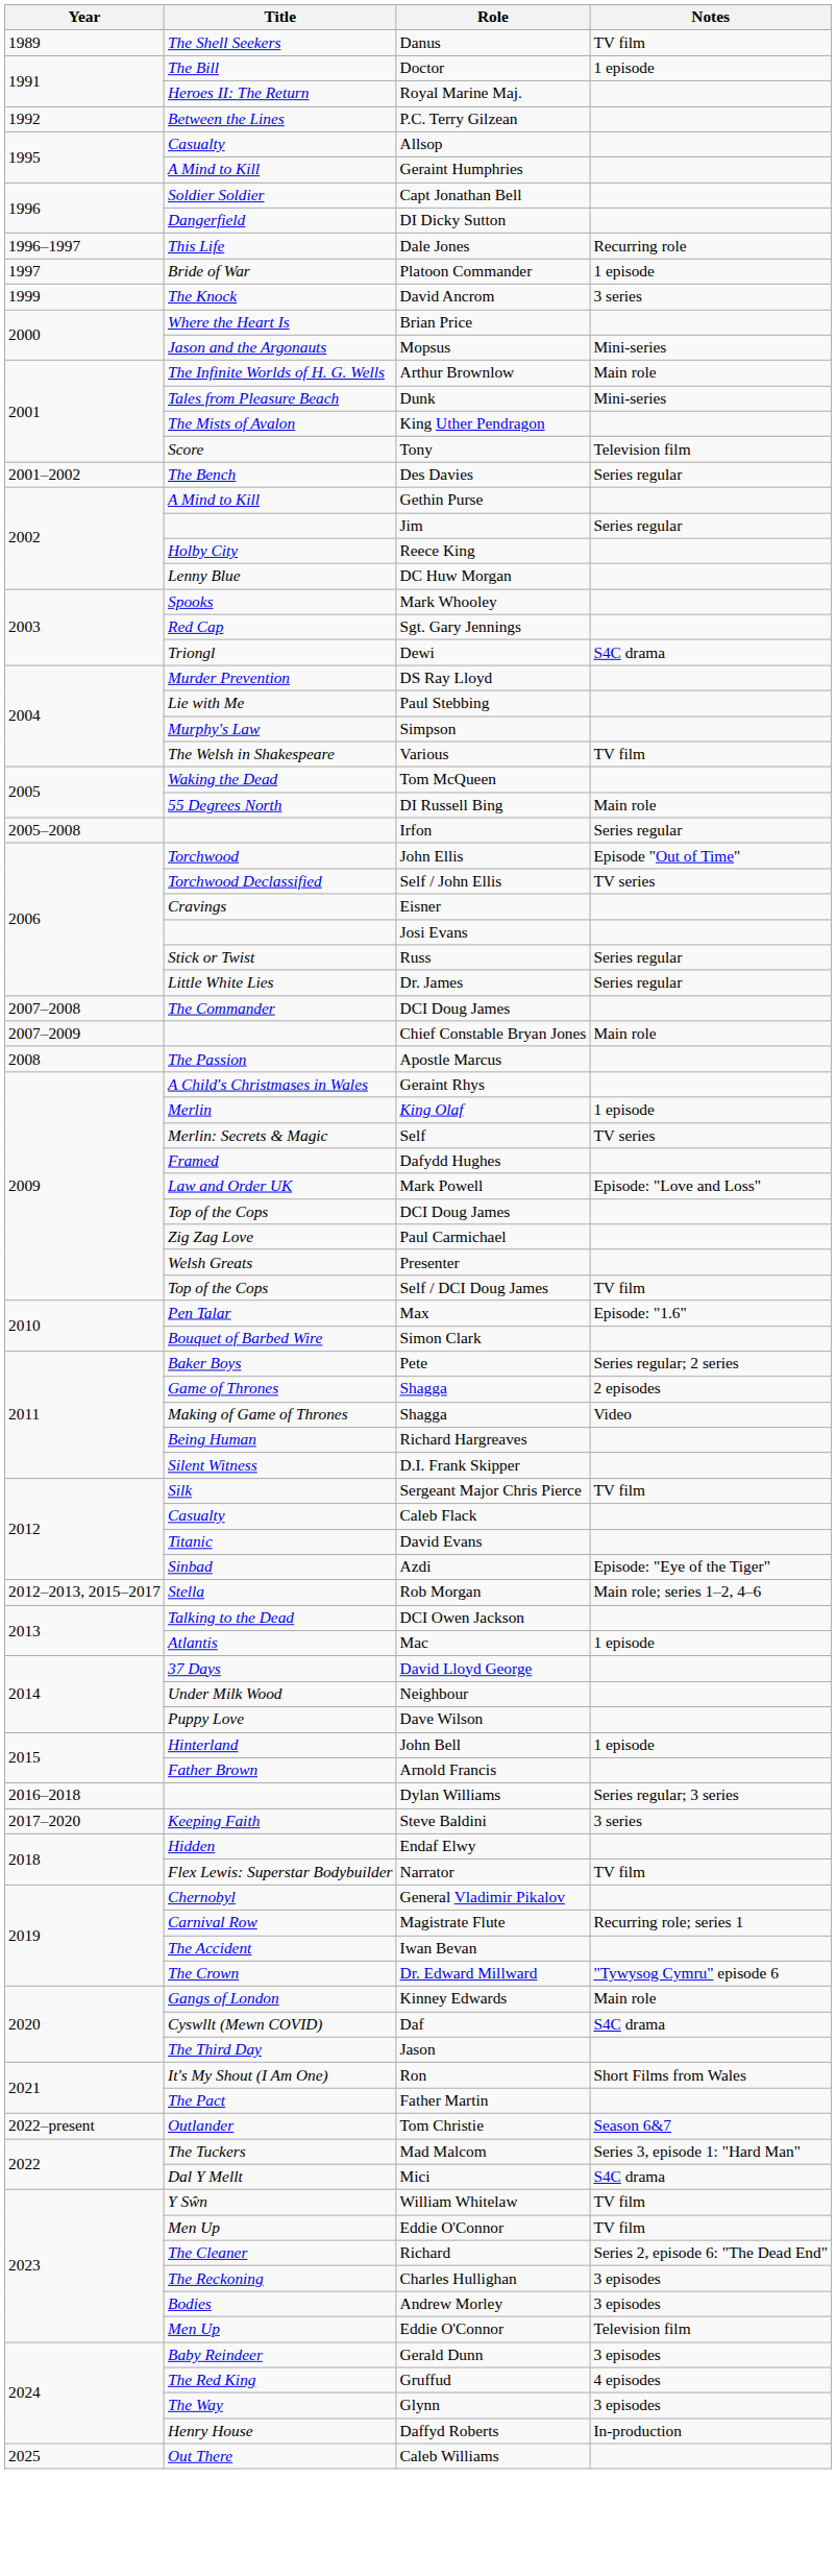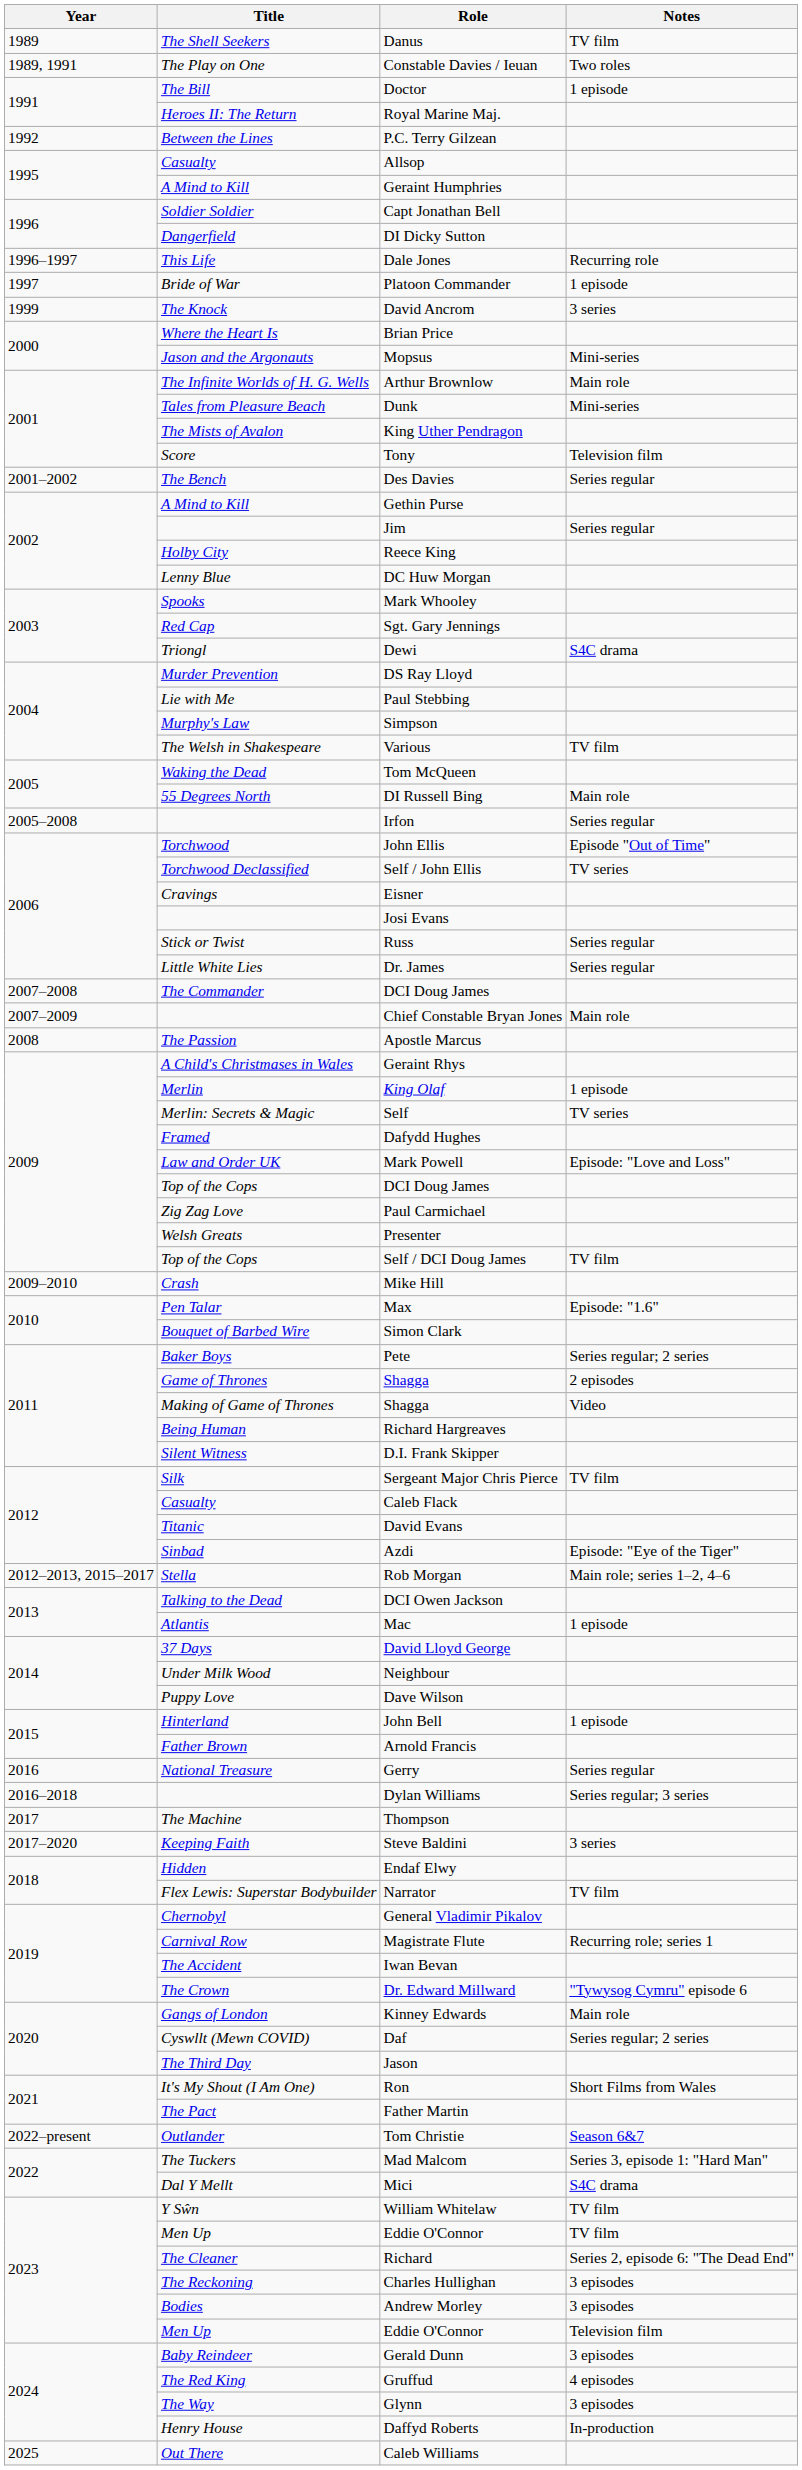+ row: 1989, 1991 | The Play on One | Constable Davies / Ieuan | Two roles
+ row: 2009–2010 | Crash | Mike Hill
+ row: 2016 | National Treasure | Gerry | Series regular
+ row: 2017 | The Machine | Thompson
Daf | Notes: S4C drama -> Series regular; 2 series
